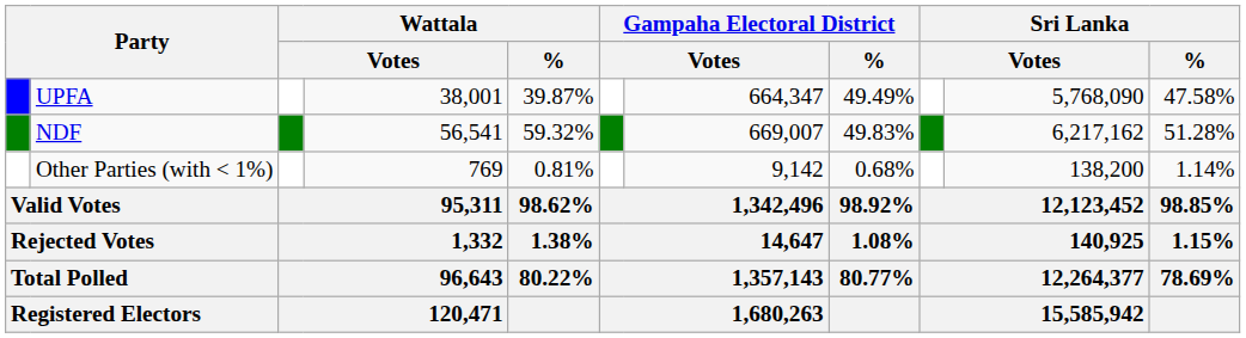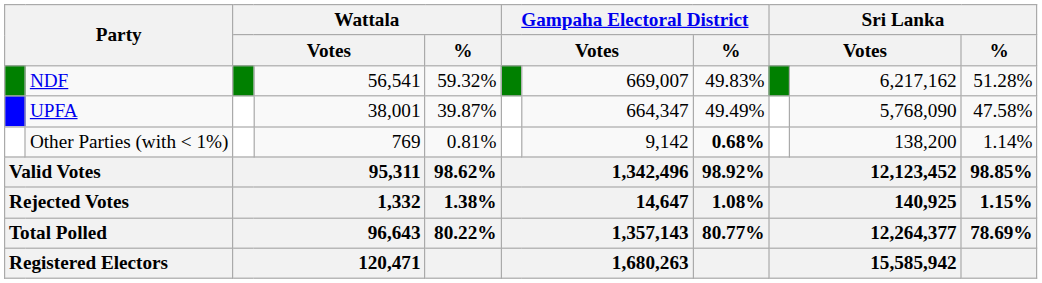rows swapped: NDF <-> UPFA
Other Parties (with < 1%) | Gampaha Electoral District / %: normal -> bold
